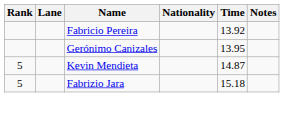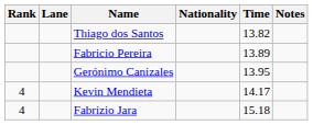+ row: Thiago dos Santos | 13.82
Fabricio Pereira | Time: 13.92 -> 13.89
Kevin Mendieta | Rank: 5 -> 4
Kevin Mendieta | Time: 14.87 -> 14.17
Fabrizio Jara | Rank: 5 -> 4
